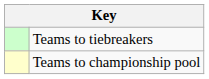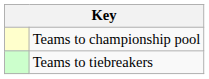rows swapped: Teams to championship pool <-> Teams to tiebreakers
